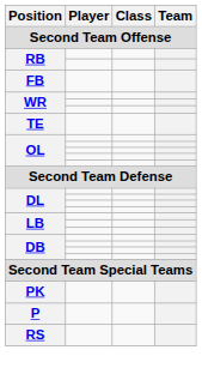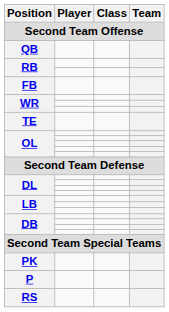+ row: QB
